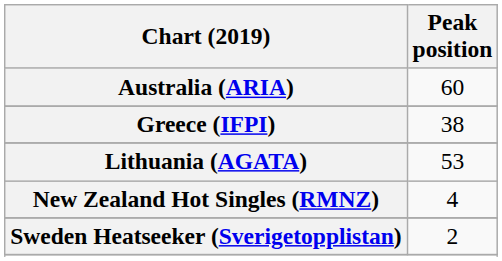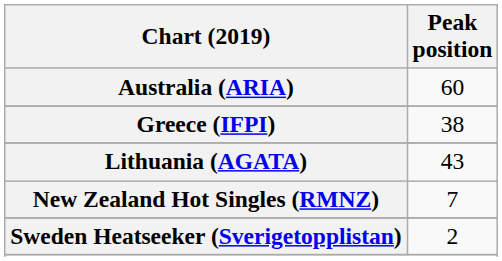Lithuania (AGATA) | Peak position: 53 -> 43
New Zealand Hot Singles (RMNZ) | Peak position: 4 -> 7
